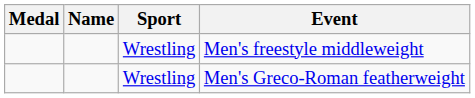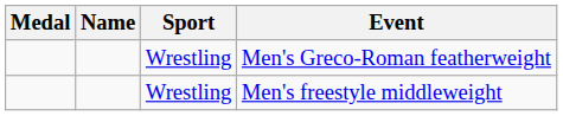rows swapped: Men's Greco-Roman featherweight <-> Men's freestyle middleweight
